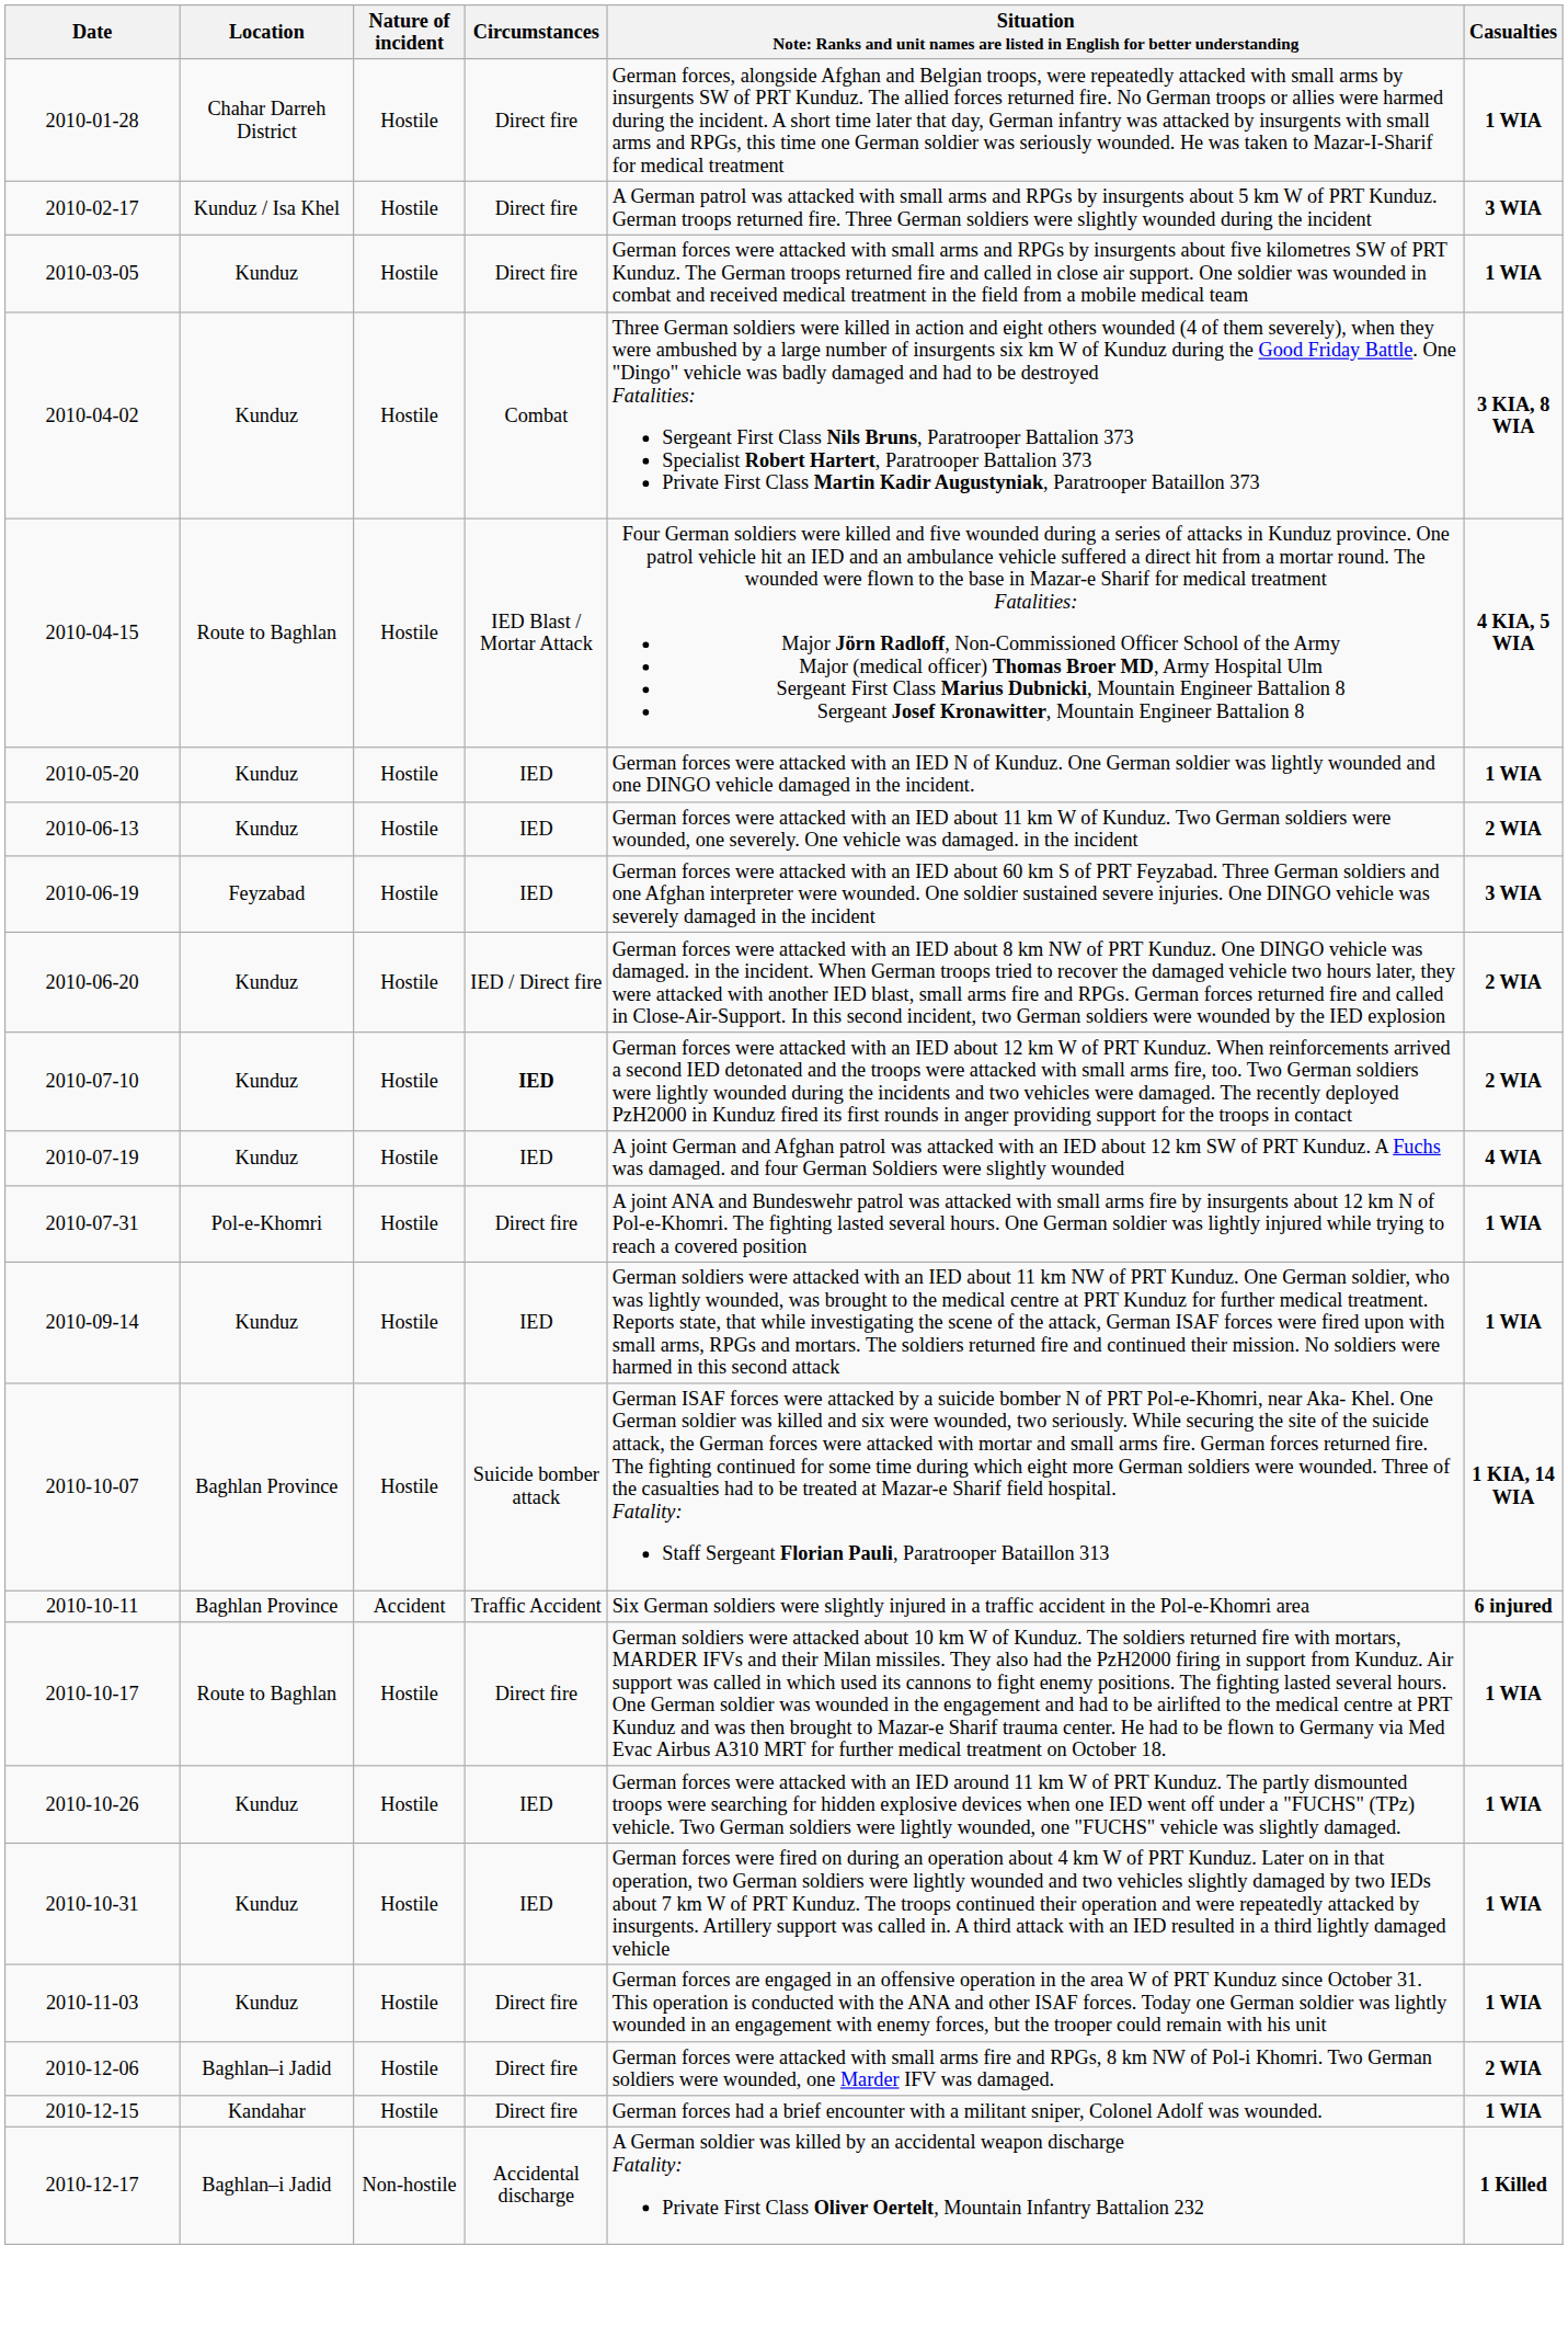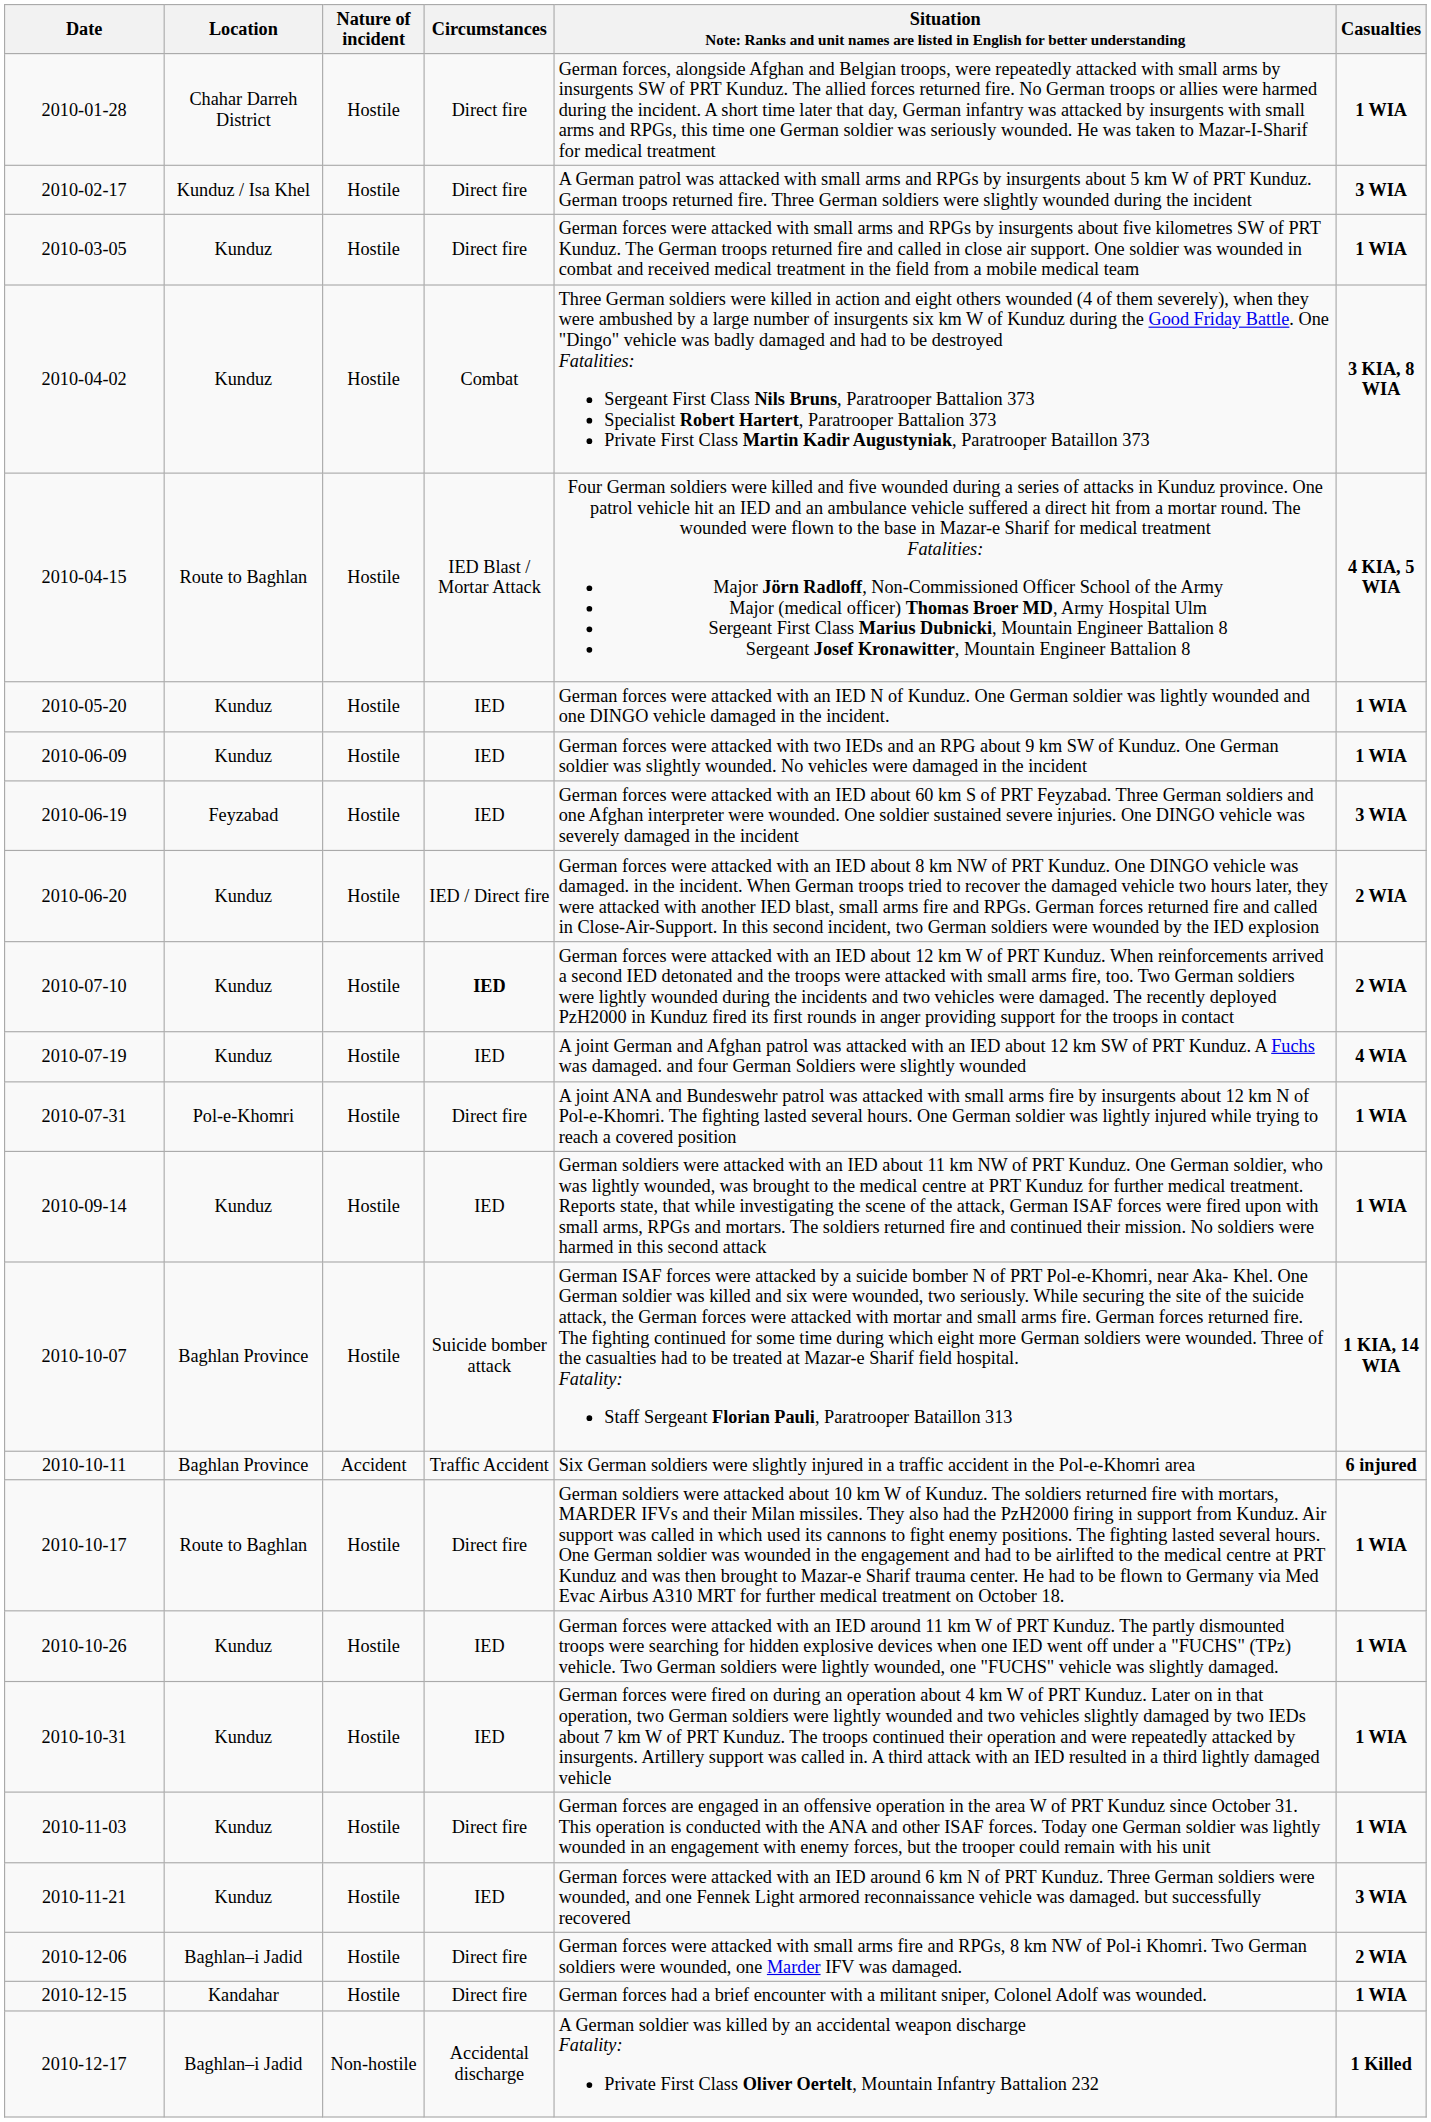+ row: 2010-06-09 | Kunduz | Hostile | IED | German forces were attacked with two IEDs and an RPG about 9 km SW of Kunduz. One German soldier was slightly wounded. No vehicles were damaged in the incident | 1 WIA
- row: 2010-06-13 | Kunduz | Hostile | IED | German forces were attacked with an IED about 11 km W of Kunduz. Two German soldiers were wounded, one severely. One vehicle was damaged. in the incident | 2 WIA
+ row: 2010-11-21 | Kunduz | Hostile | IED | German forces were attacked with an IED around 6 km N of PRT Kunduz. Three German soldiers were wounded, and one Fennek Light armored reconnaissance vehicle was damaged. but successfully recovered | 3 WIA
